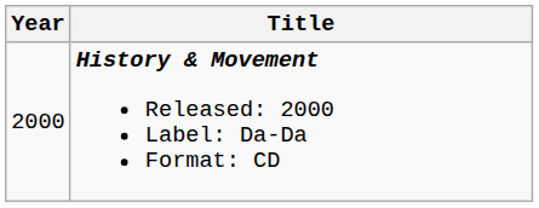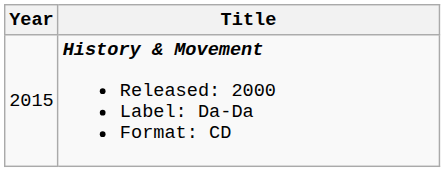History & Movement Released: 2000 Label: Da-Da Format: CD | Year: 2000 -> 2015
